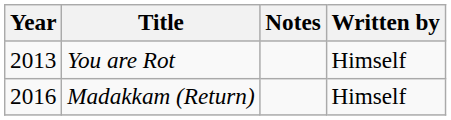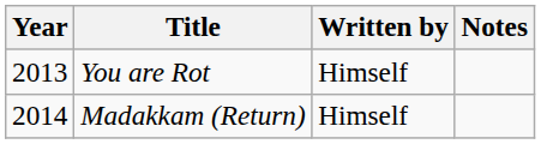columns swapped: Written by <-> Notes
Madakkam (Return) | Year: 2016 -> 2014
